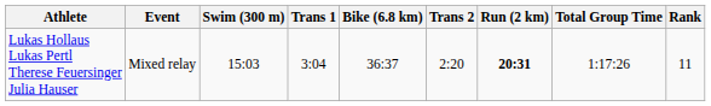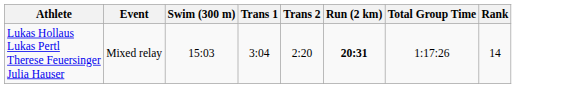- column: Bike (6.8 km) | 36:37
Lukas Hollaus Lukas Pertl Therese Feuersinger Julia Hauser | Rank: 11 -> 14
